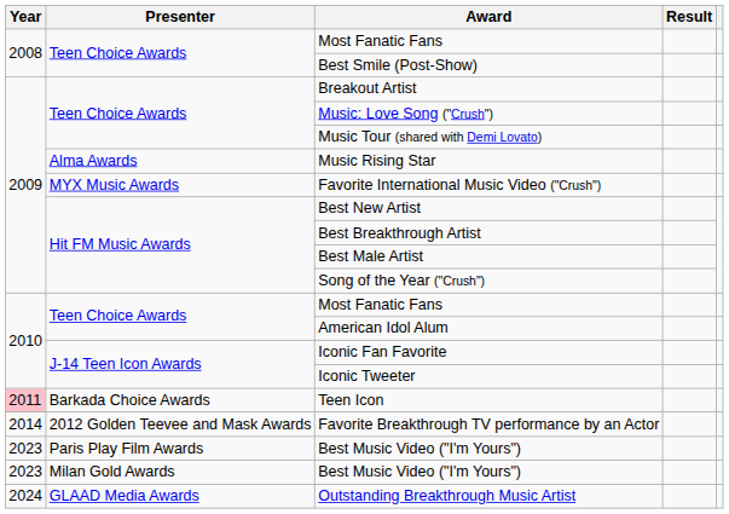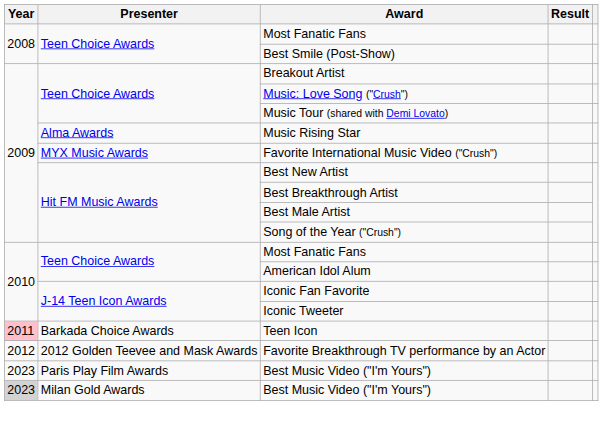Favorite Breakthrough TV performance by an Actor | Year: 2014 -> 2012
Milan Gold Awards / Best Music Video ("I'm Yours") | Year: no background -> lightgrey background
- row: 2024 | GLAAD Media Awards | Outstanding Breakthrough Music Artist
